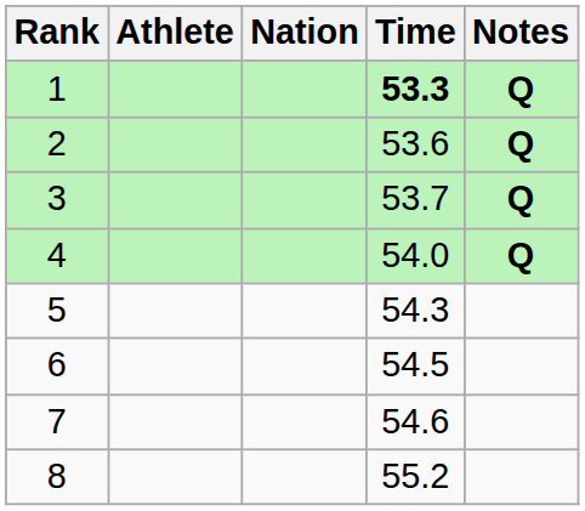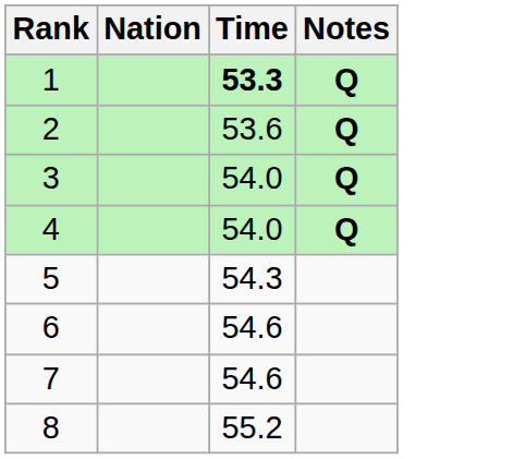- column: Athlete
3 | Time: 53.7 -> 54.0
6 | Time: 54.5 -> 54.6
